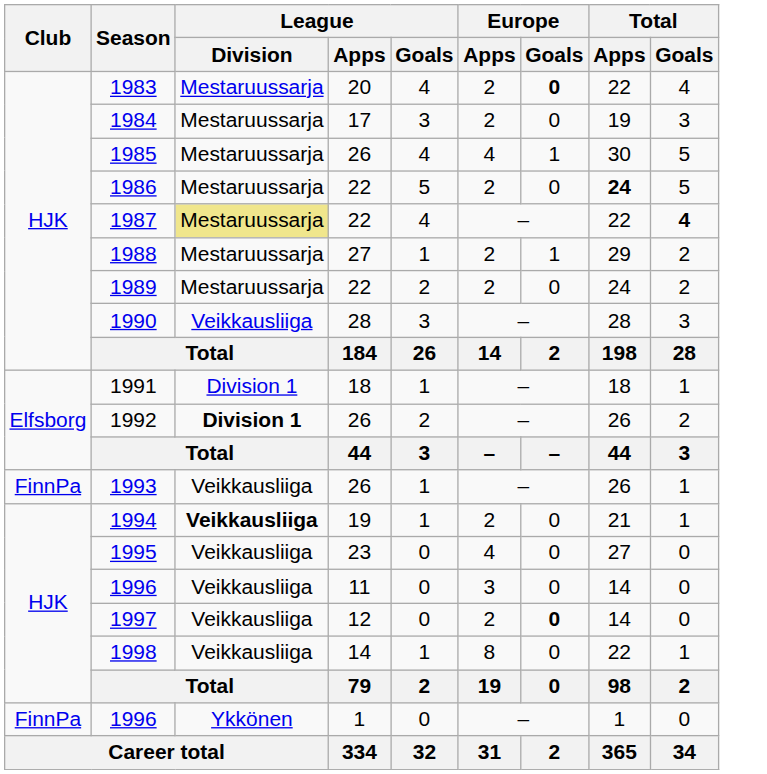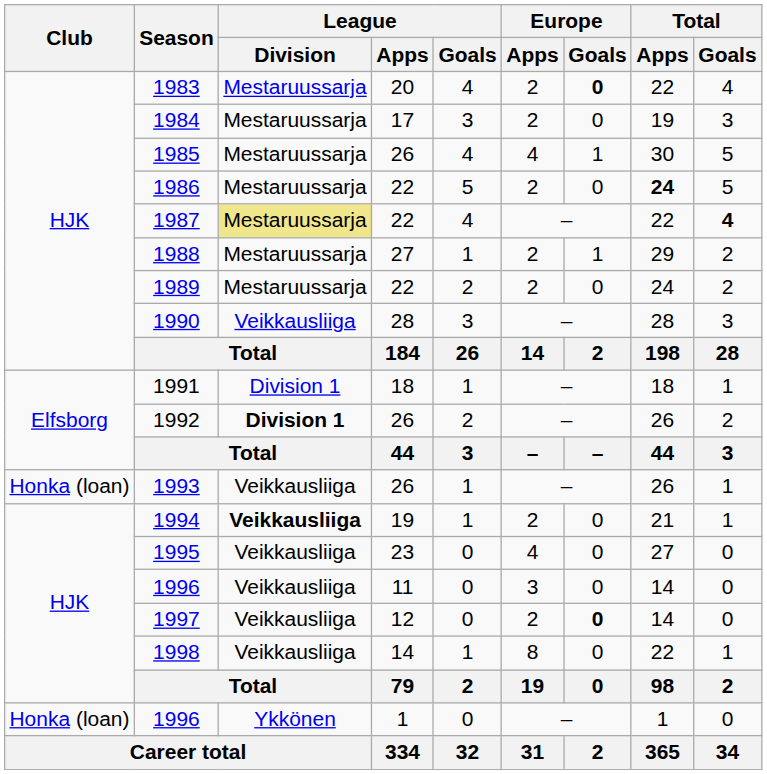1993 | Club: FinnPa -> Honka (loan)
1996 / 1 | Club: FinnPa -> Honka (loan)
